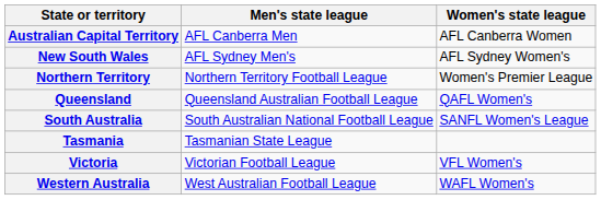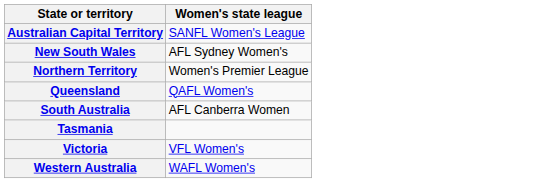- column: Men's state league | AFL Canberra Men | AFL Sydney Men's | Northern Territory Football League | Queensland Australian Football League | South Australian National Football League | Tasmanian State League | Victorian Football League | West Australian Football League
Australian Capital Territory | Women's state league: AFL Canberra Women -> SANFL Women's League
South Australia | Women's state league: SANFL Women's League -> AFL Canberra Women
